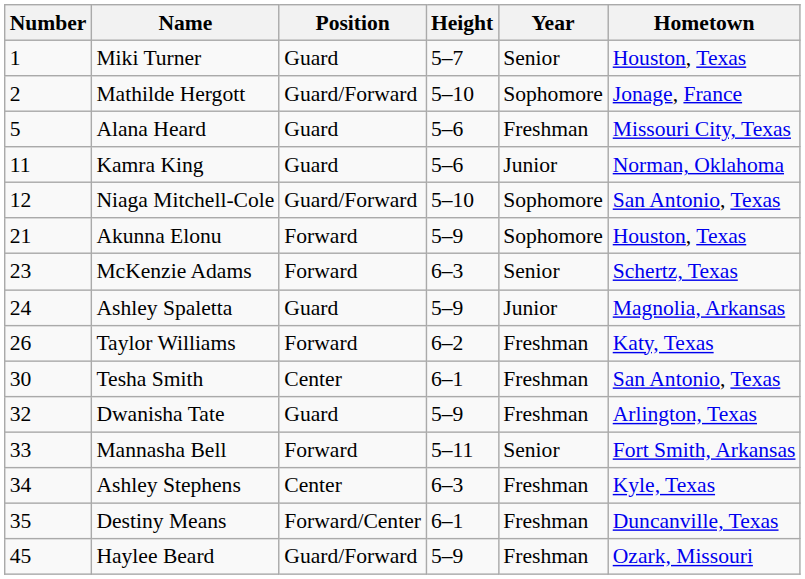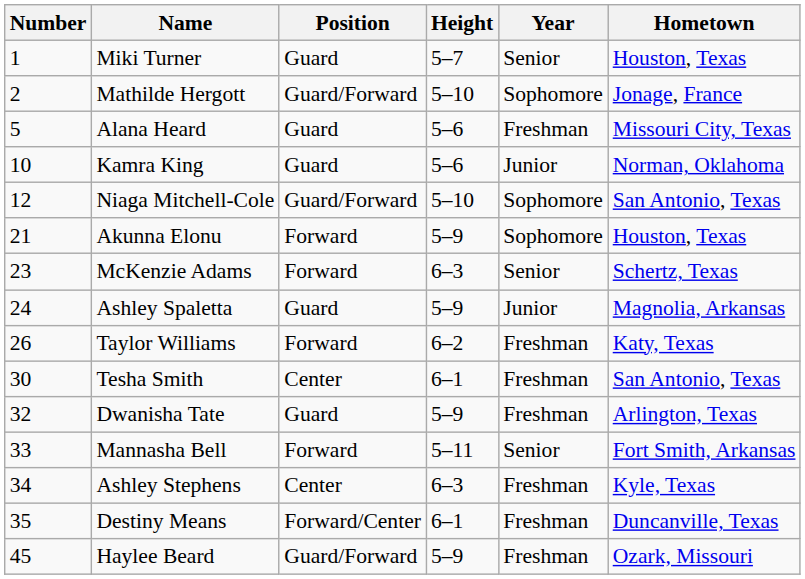Kamra King | Number: 11 -> 10
